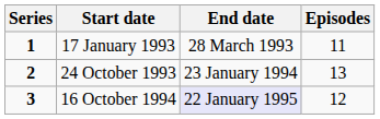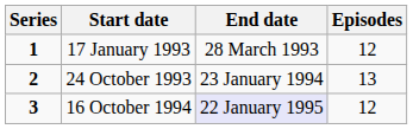17 January 1993 | Episodes: 11 -> 12
